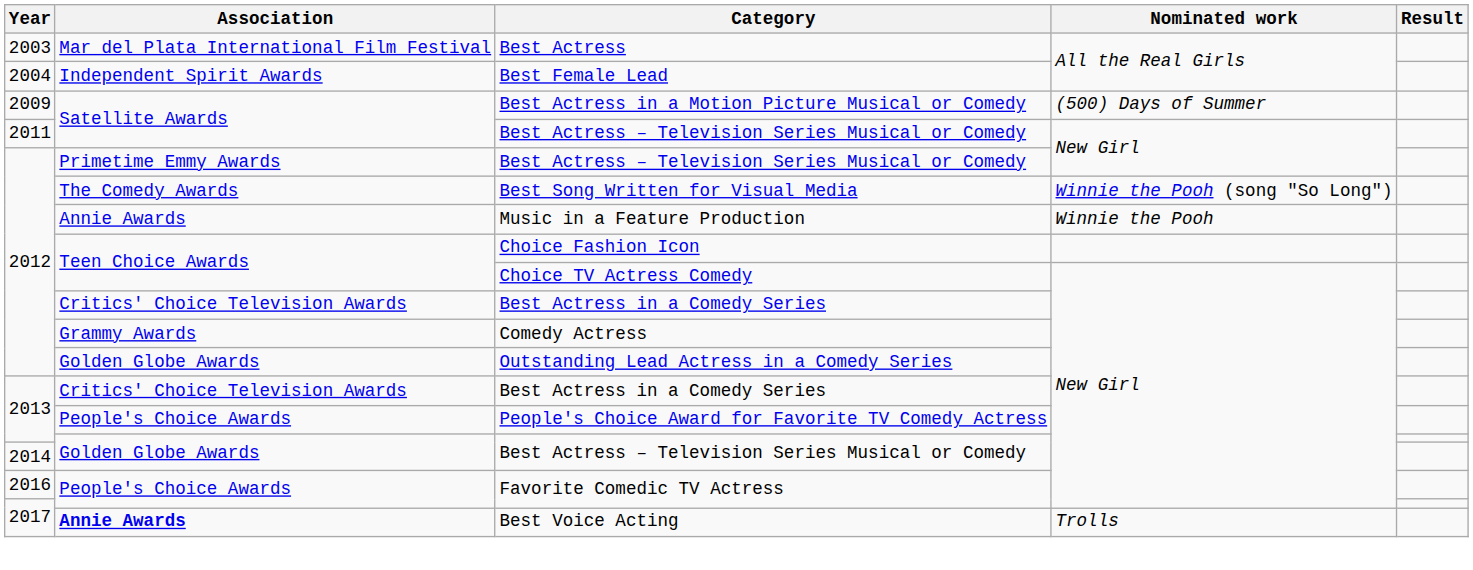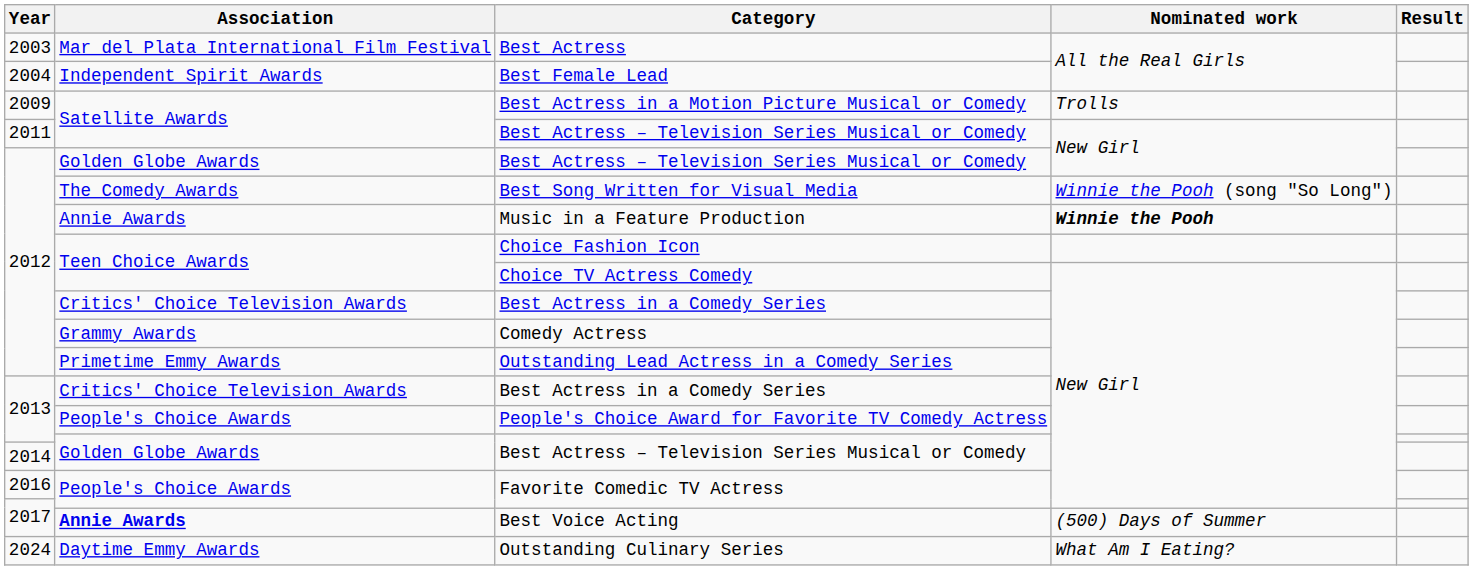Best Actress in a Motion Picture Musical or Comedy | Nominated work: (500) Days of Summer -> Trolls
2012 / Best Actress – Television Series Musical or Comedy | Association: Primetime Emmy Awards -> Golden Globe Awards
Music in a Feature Production | Nominated work: normal -> bold
Outstanding Lead Actress in a Comedy Series | Association: Golden Globe Awards -> Primetime Emmy Awards
Best Voice Acting | Nominated work: Trolls -> (500) Days of Summer
+ row: 2024 | Daytime Emmy Awards | Outstanding Culinary Series | What Am I Eating?
